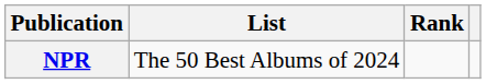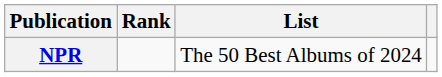columns swapped: List <-> Rank
